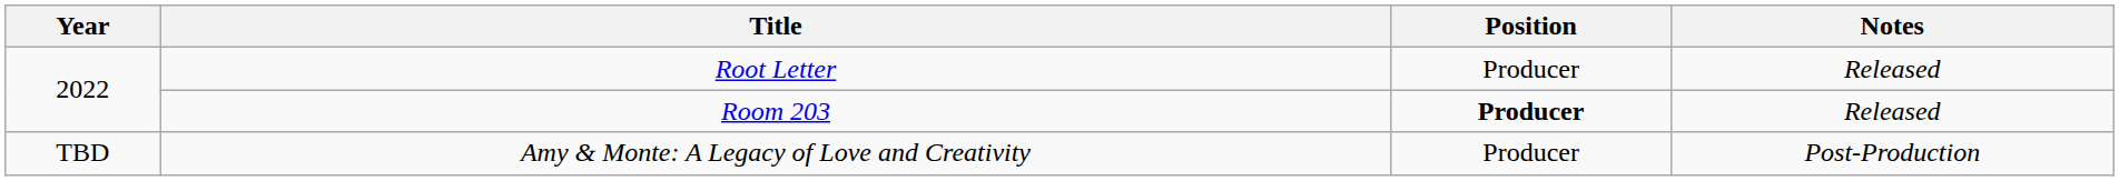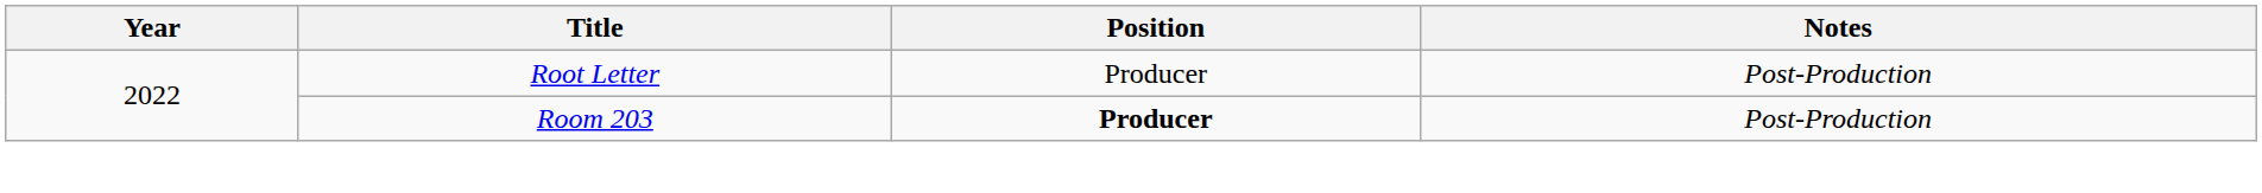Root Letter | Notes: Released -> Post-Production
Room 203 | Notes: Released -> Post-Production
- row: TBD | Amy & Monte: A Legacy of Love and Creativity | Producer | Post-Production
